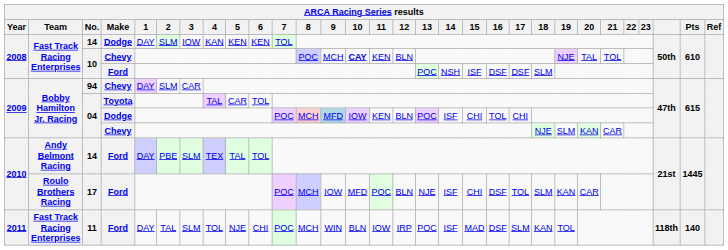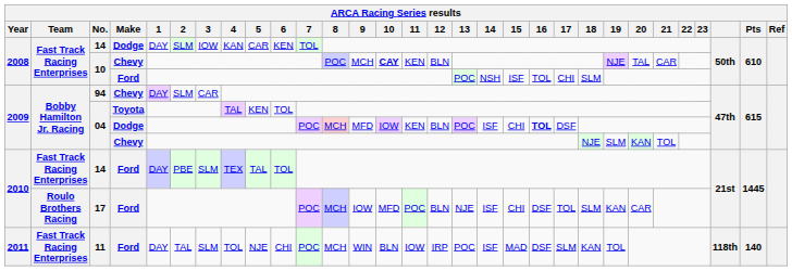14 / Dodge | 5: KEN -> CAR
10 / Chevy | 21: TOL -> CAR
10 / Ford | 16: DSF -> TOL
10 / Ford | 17: DSF -> CHI
04 / Toyota | 5: CAR -> KEN
04 / Dodge | 9: lightblue background -> no background
04 / Dodge | 16: normal -> bold
04 / Dodge | 17: CHI -> DSF
04 / Chevy | 21: CAR -> TOL
14 / Ford | Team: Andy Belmont Racing -> Fast Track Racing Enterprises
